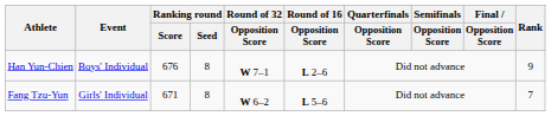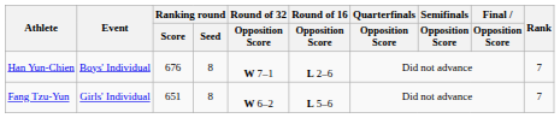Han Yun-Chien | Rank: 9 -> 7
Fang Tzu-Yun | Ranking round / Score: 671 -> 651
